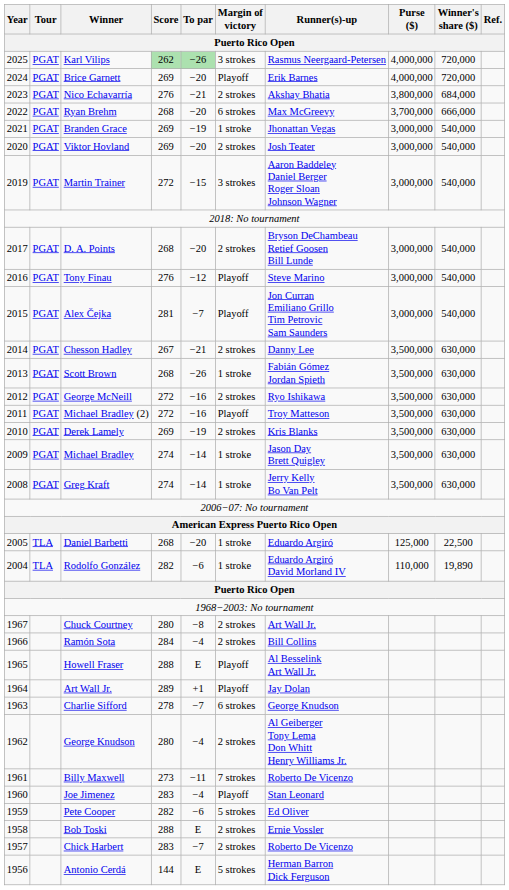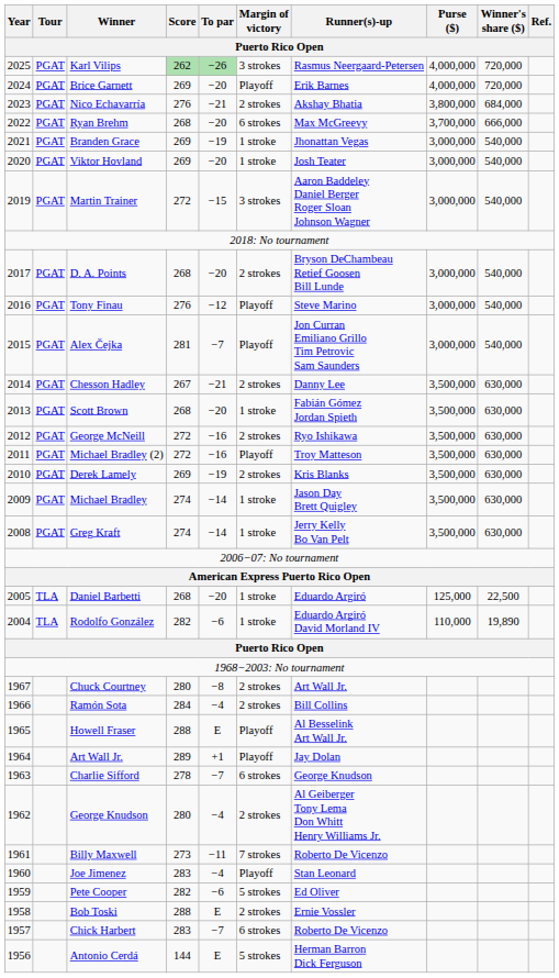Viktor Hovland | Margin of victory: 2 strokes -> 1 stroke
Scott Brown | To par: −26 -> −20
Chick Harbert | Margin of victory: 2 strokes -> 6 strokes
